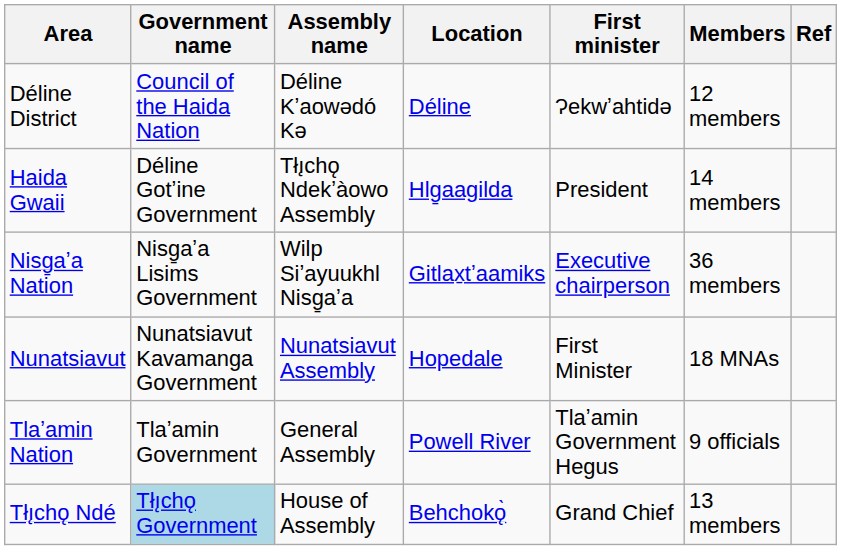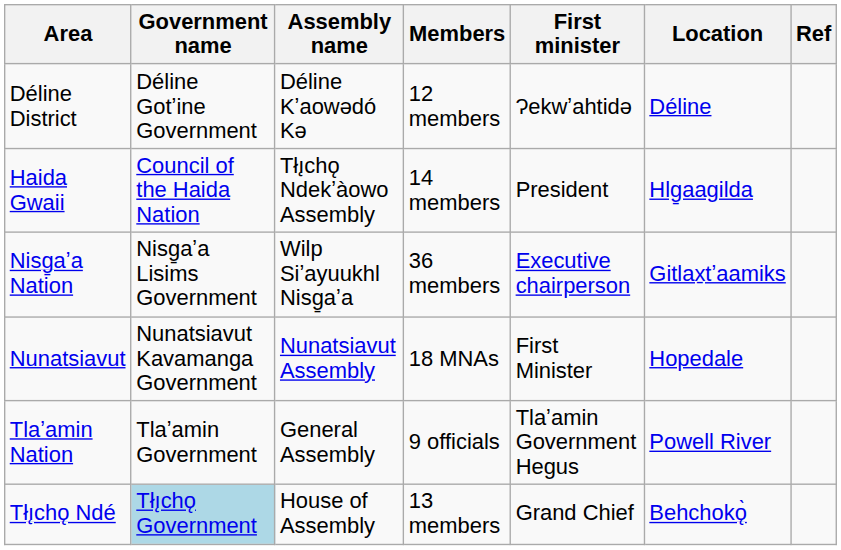columns swapped: Location <-> Members
Déline District | Government name: Council of the Haida Nation -> Déline Gotʼine Government
Haida Gwaii | Government name: Déline Gotʼine Government -> Council of the Haida Nation
